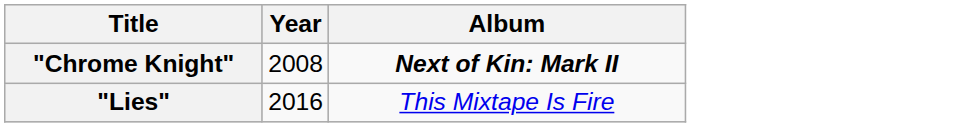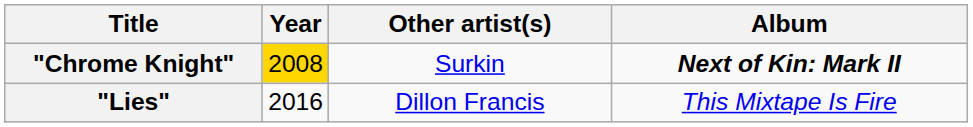+ column: Other artist(s) | Surkin | Dillon Francis
"Chrome Knight" | Year: no background -> gold background
